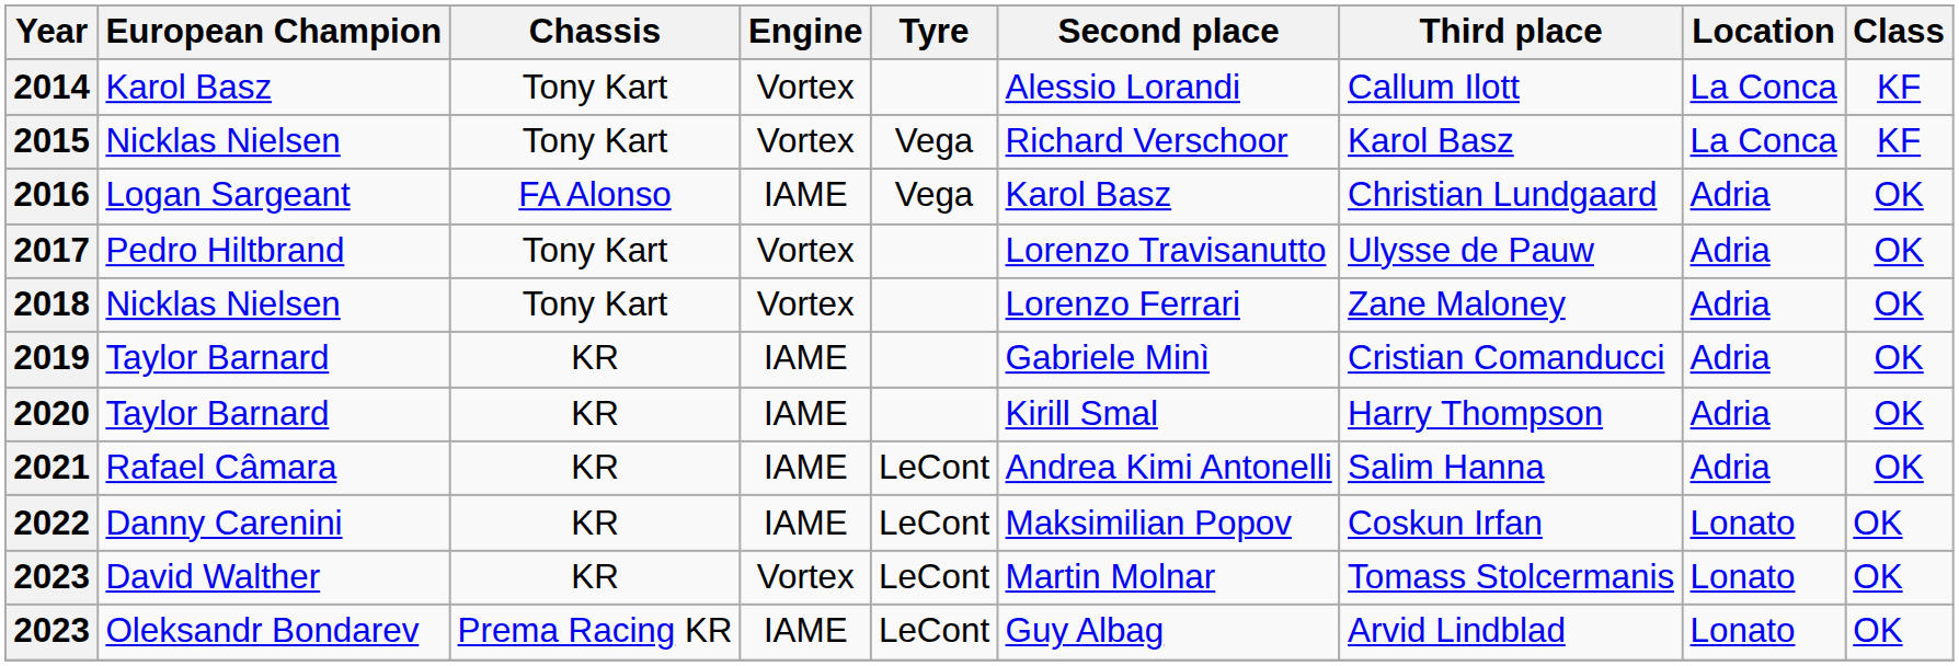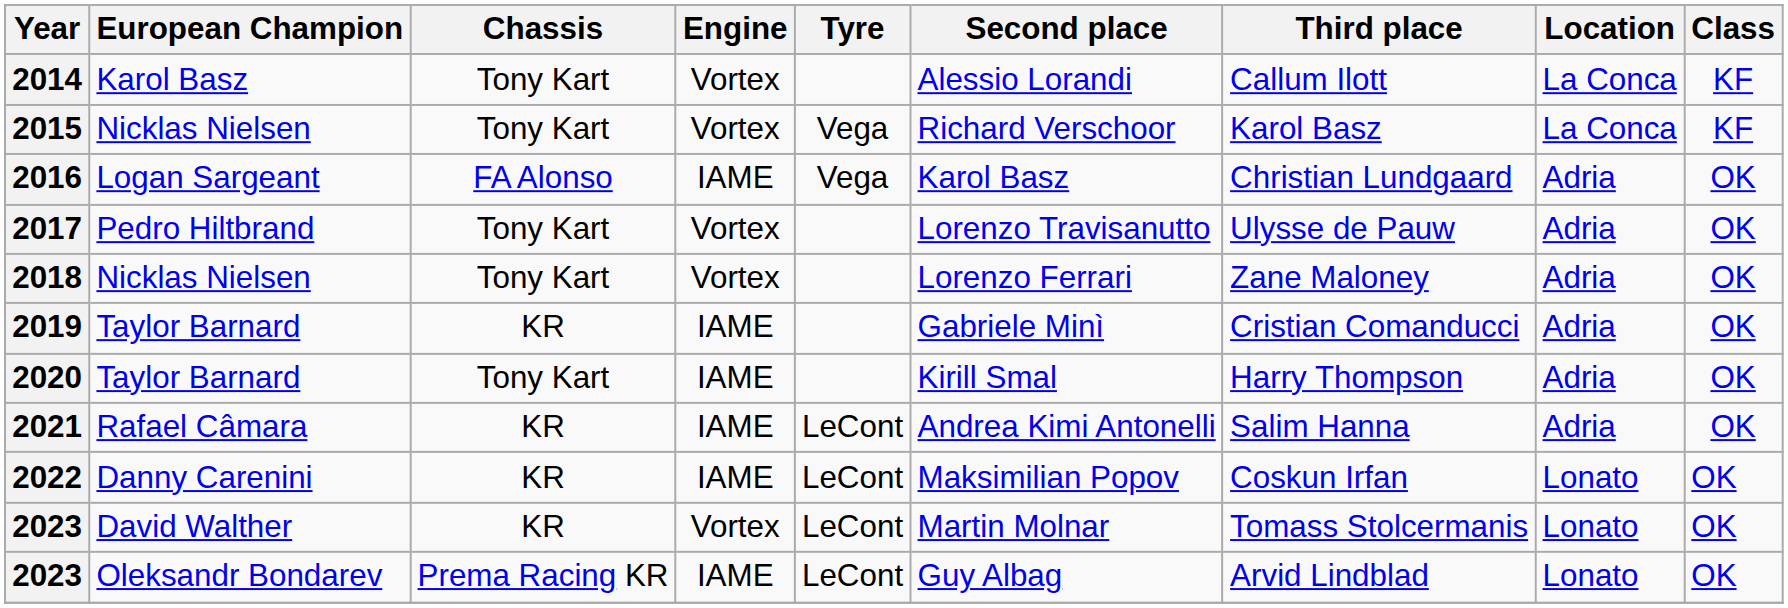2020 | Chassis: KR -> Tony Kart
